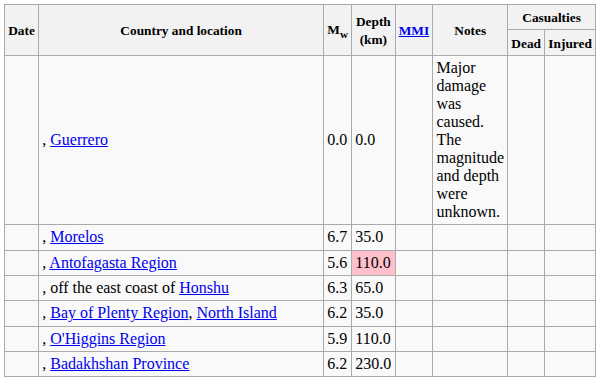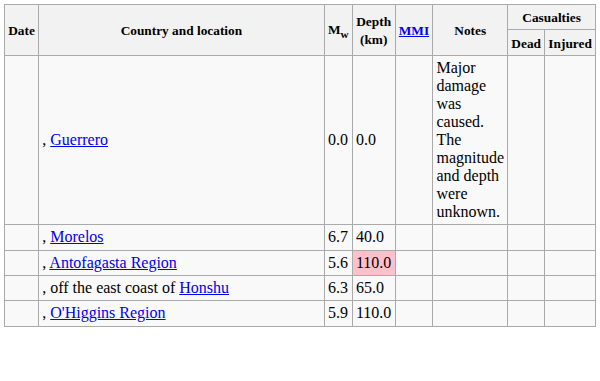, Morelos | Depth (km): 35.0 -> 40.0
- row: , Bay of Plenty Region, North Island | 6.2 | 35.0
- row: , Badakhshan Province | 6.2 | 230.0
